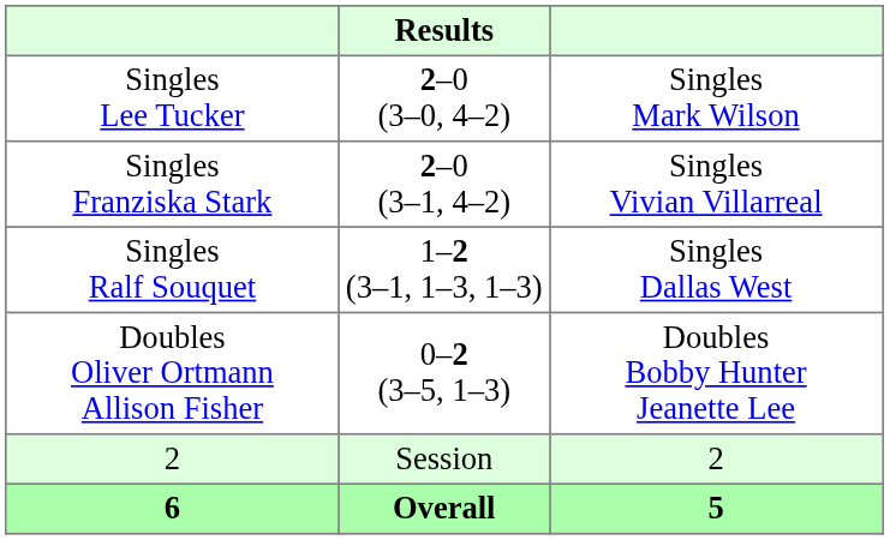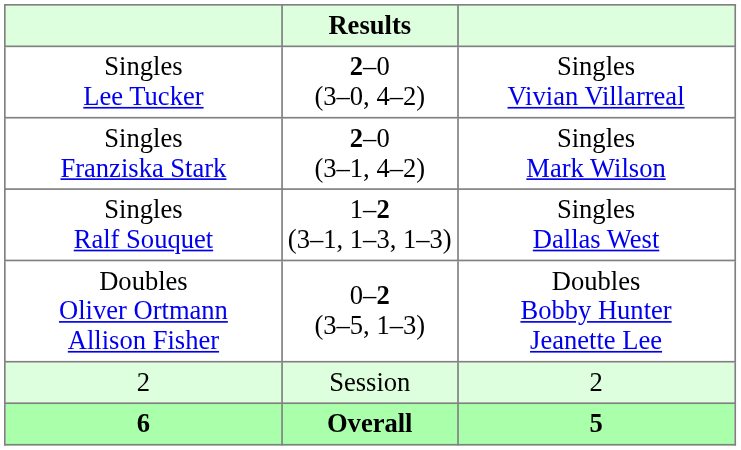Singles Lee Tucker | column 3: Singles Mark Wilson -> Singles Vivian Villarreal
Singles Franziska Stark | column 3: Singles Vivian Villarreal -> Singles Mark Wilson
